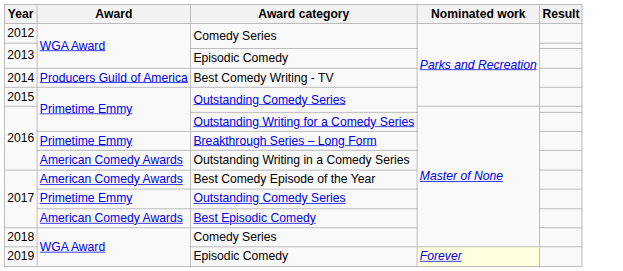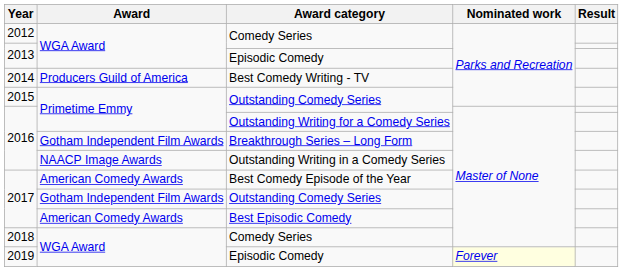Breakthrough Series – Long Form | Award: Primetime Emmy -> Gotham Independent Film Awards
Outstanding Writing in a Comedy Series | Award: American Comedy Awards -> NAACP Image Awards
2017 / Outstanding Comedy Series | Award: Primetime Emmy -> Gotham Independent Film Awards
